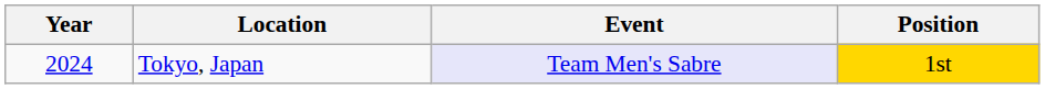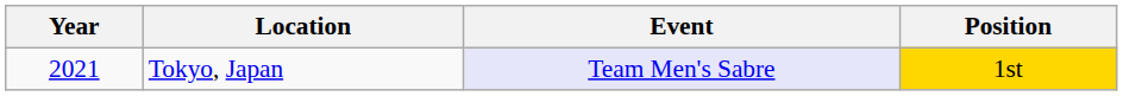Tokyo, Japan | Year: 2024 -> 2021
